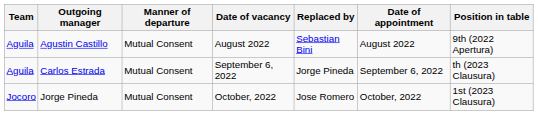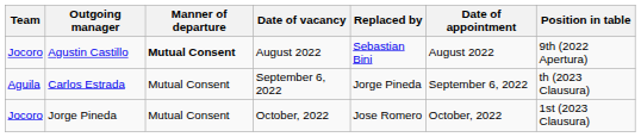Agustin Castillo | Team: Aguila -> Jocoro
Agustin Castillo | Manner of departure: normal -> bold
